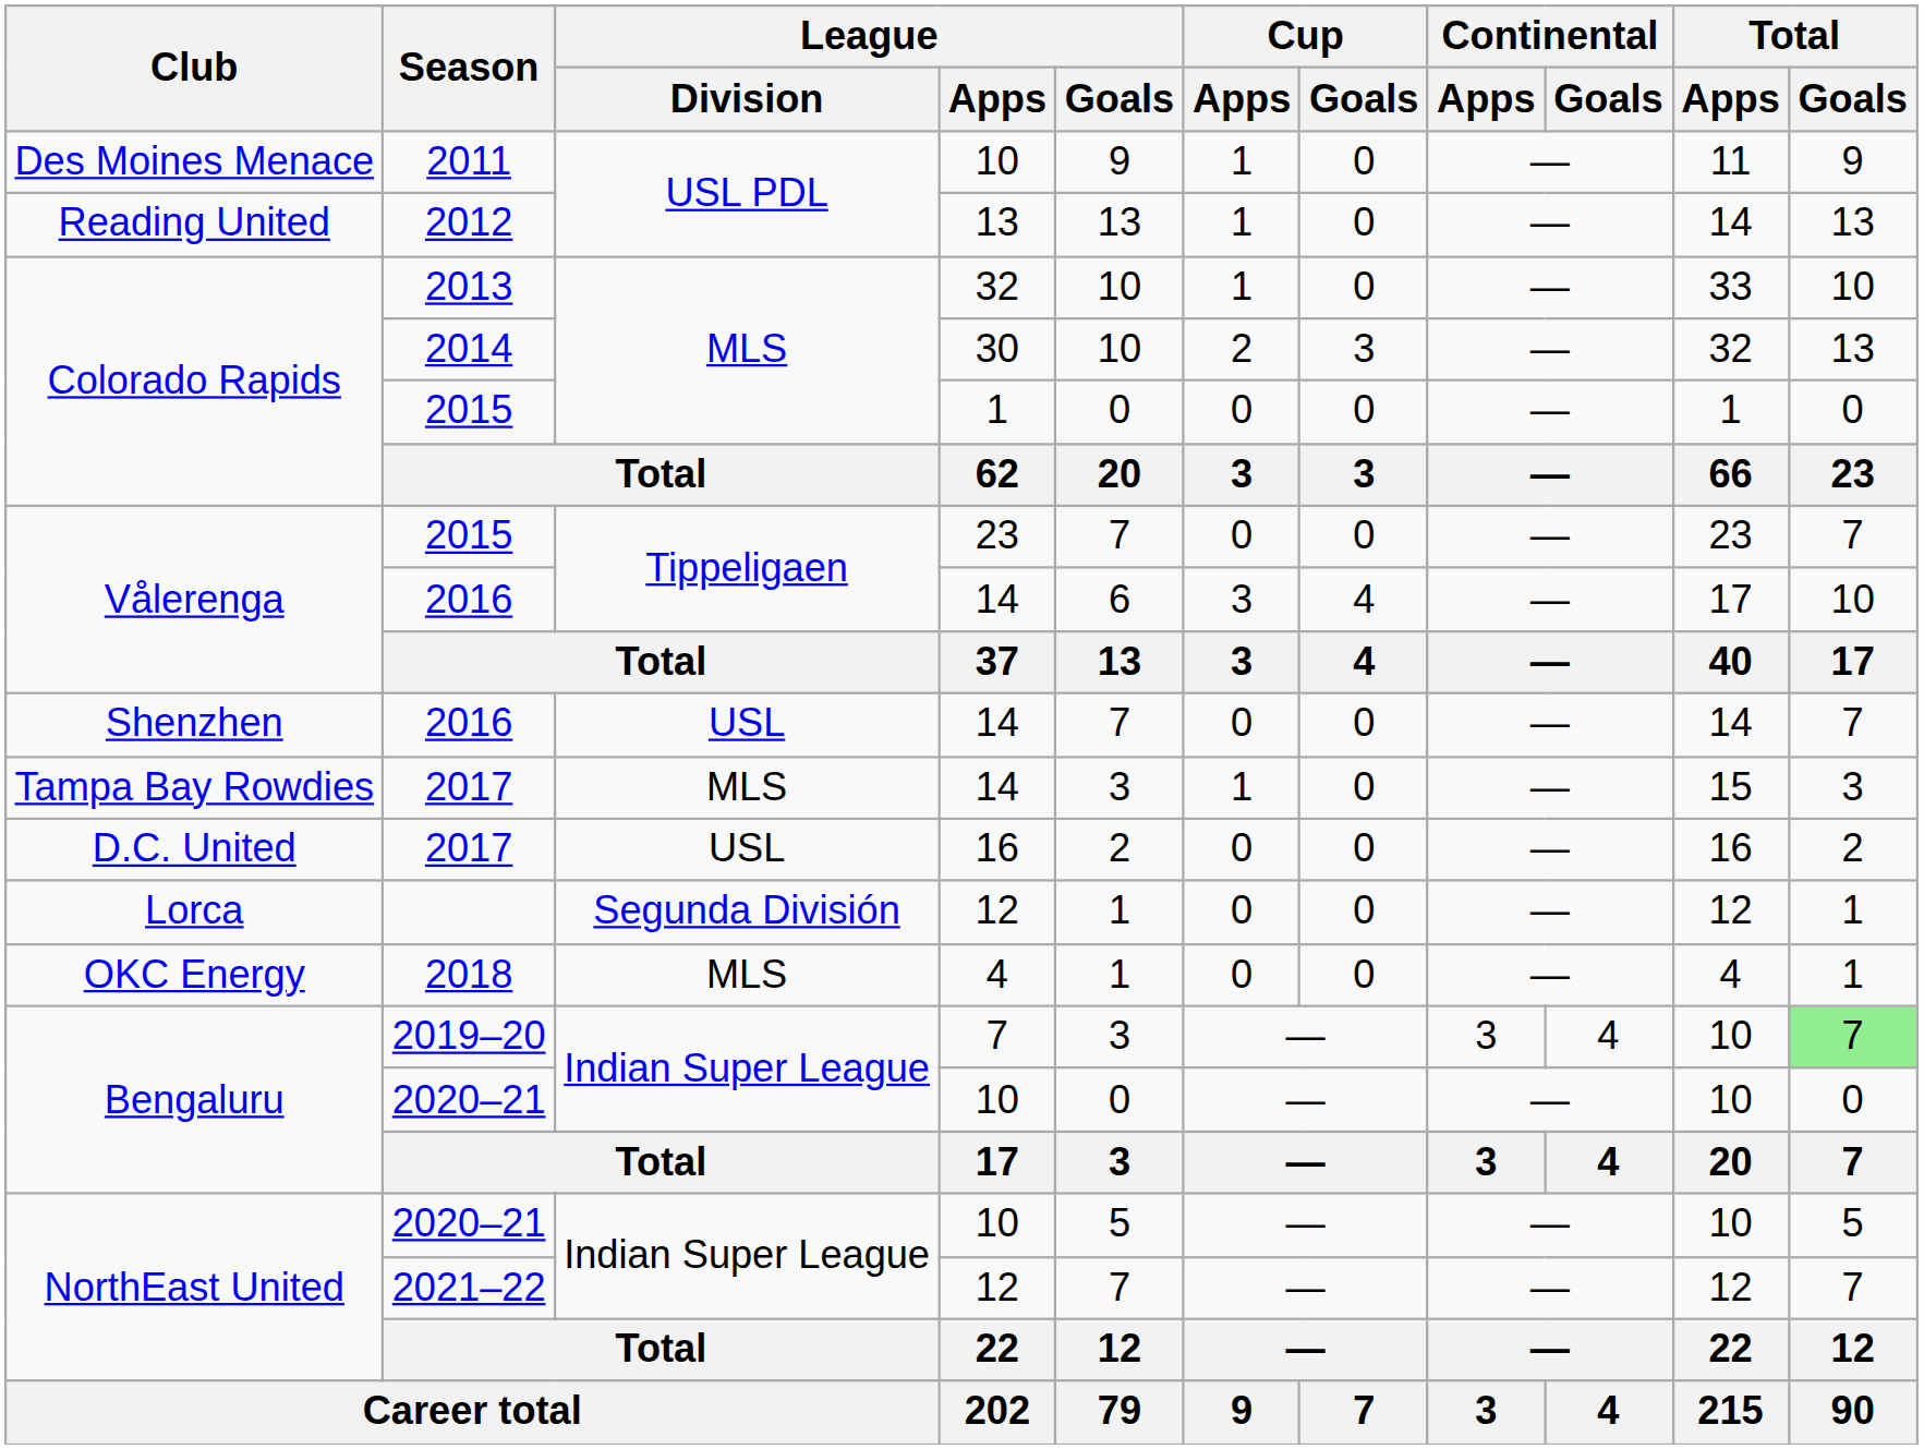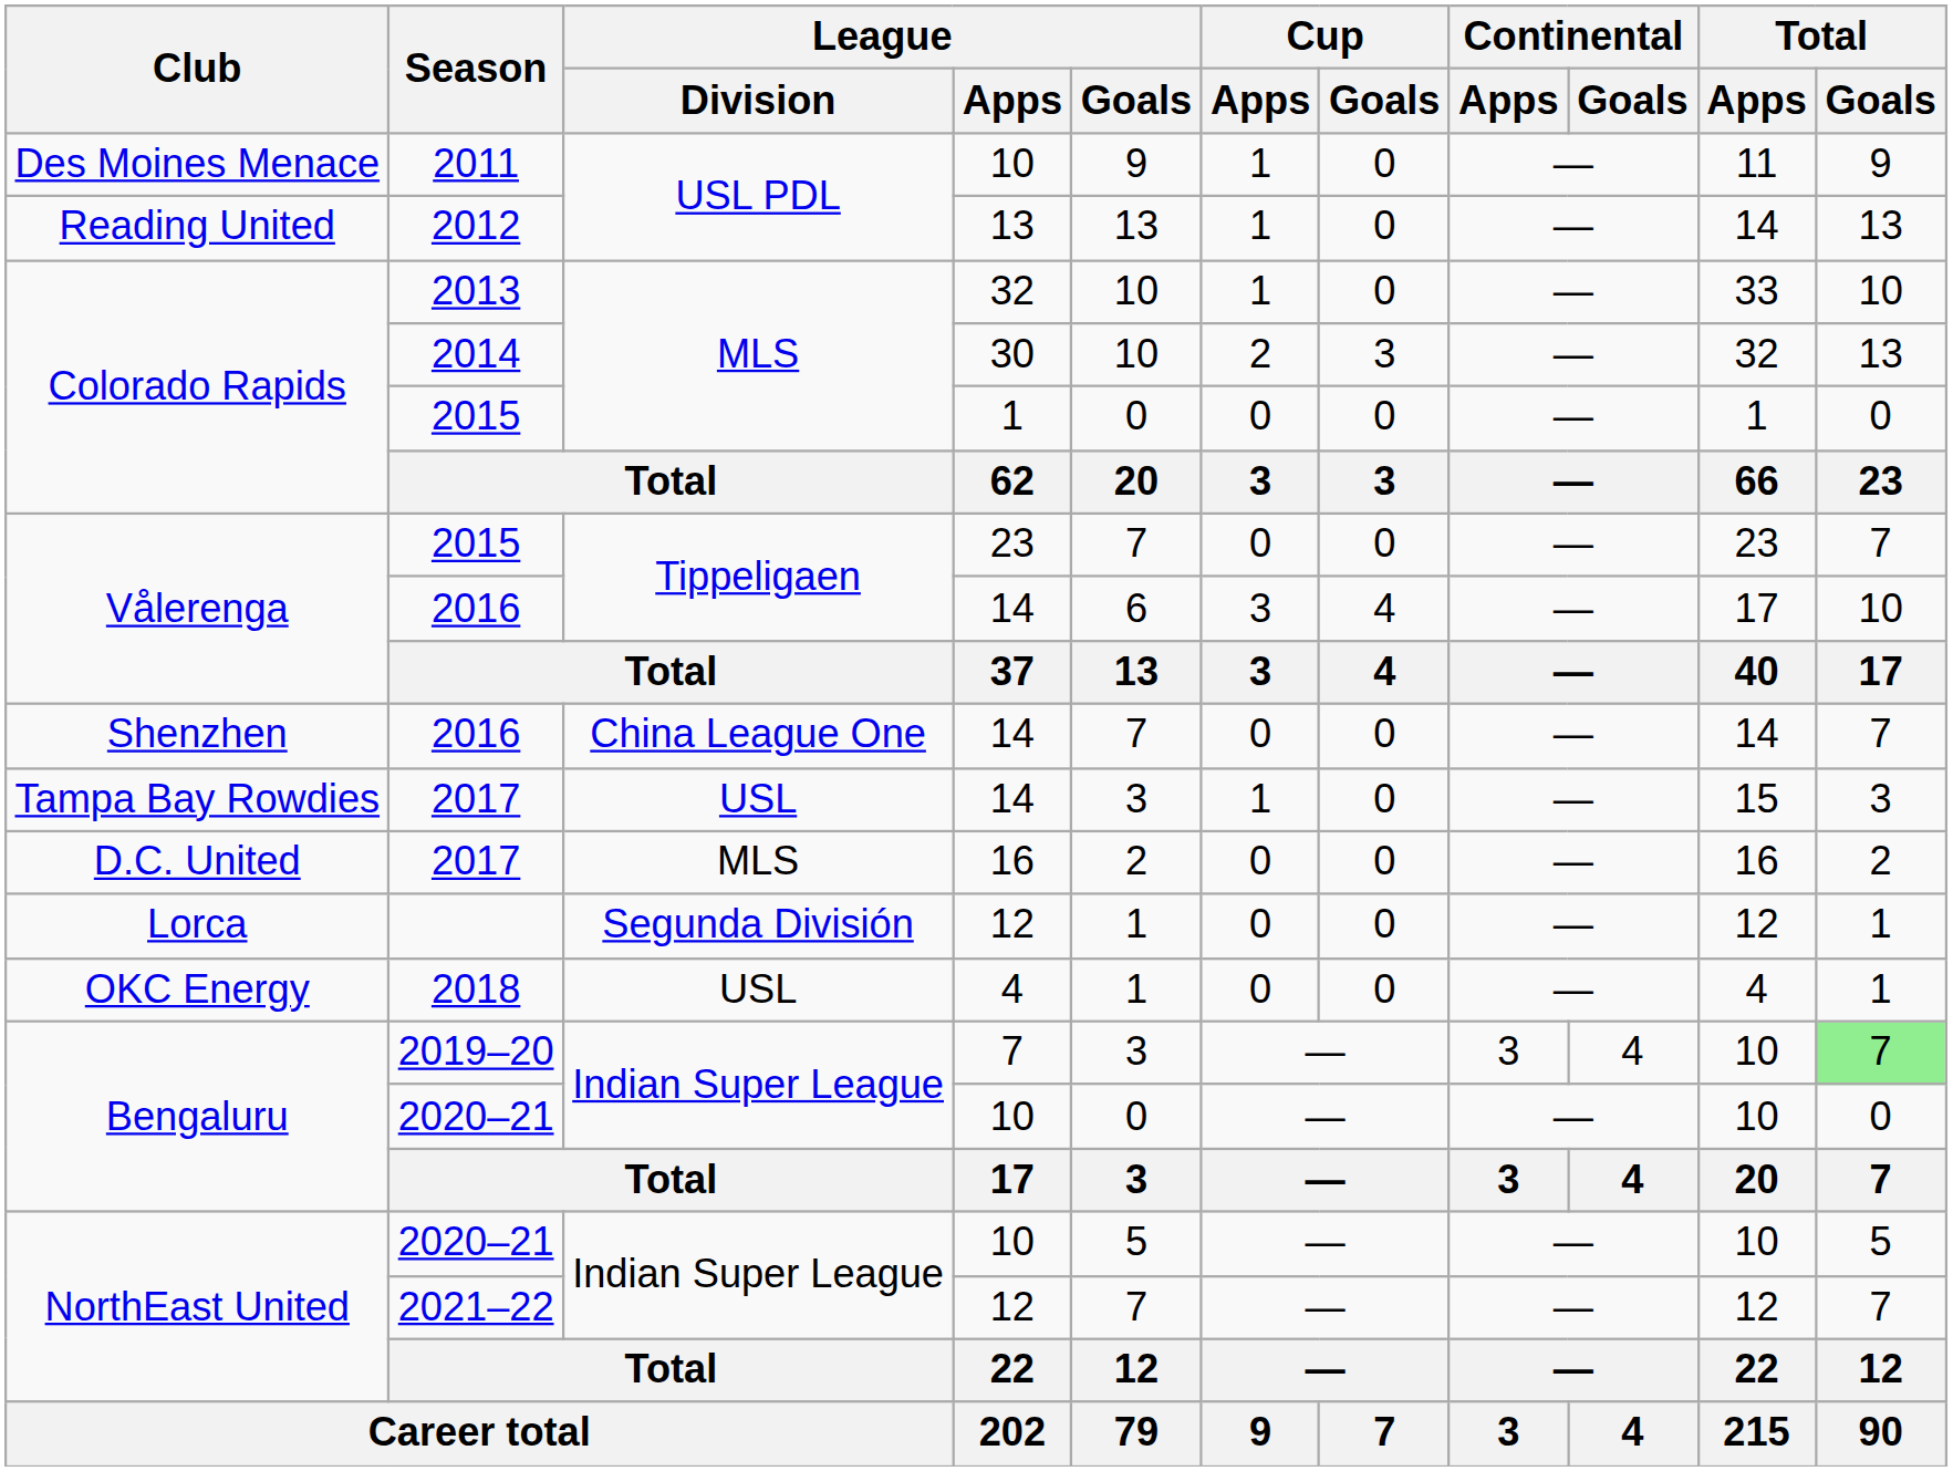Shenzhen / 2016 | League / Division: USL -> China League One
Tampa Bay Rowdies / 2017 | League / Division: MLS -> USL
D.C. United / 2017 | League / Division: USL -> MLS
2018 | League / Division: MLS -> USL
